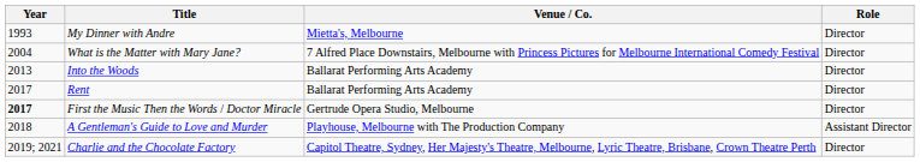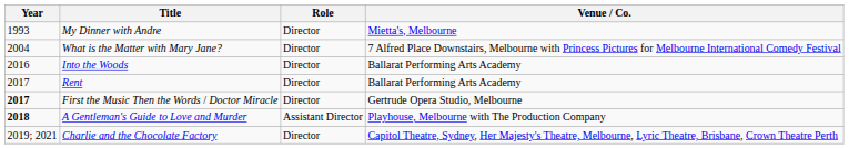columns swapped: Role <-> Venue / Co.
Into the Woods | Year: 2013 -> 2016
A Gentleman's Guide to Love and Murder | Year: normal -> bold
